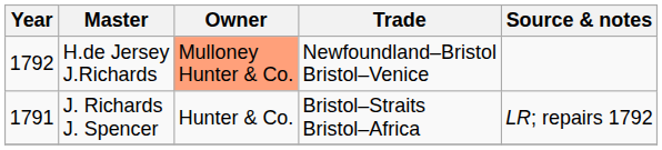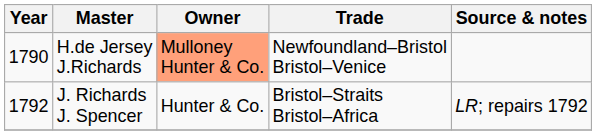H.de Jersey J.Richards | Year: 1792 -> 1790
J. Richards J. Spencer | Year: 1791 -> 1792
